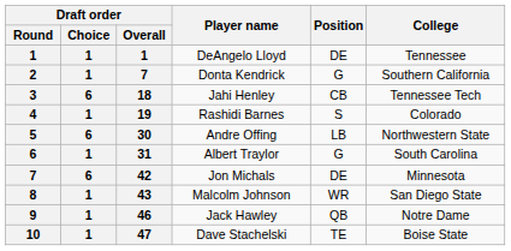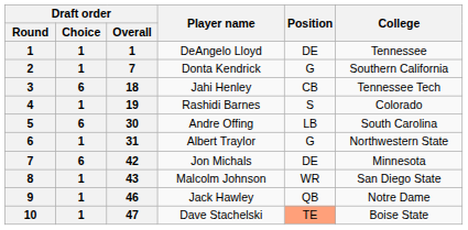Andre Offing | College: Northwestern State -> South Carolina
Albert Traylor | College: South Carolina -> Northwestern State
Dave Stachelski | Position: no background -> lightsalmon background
